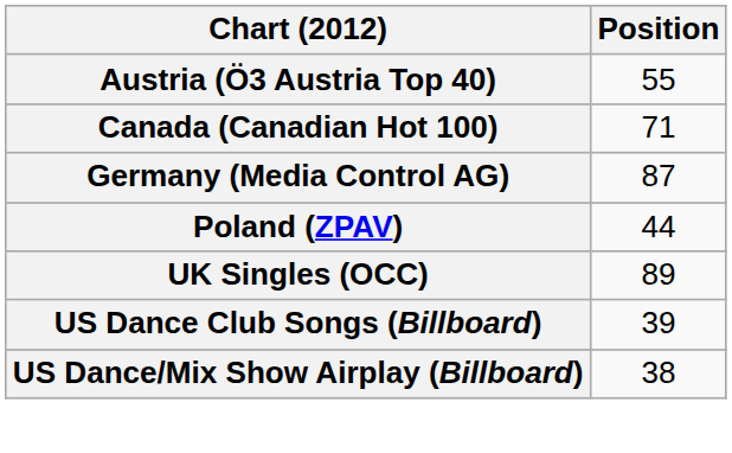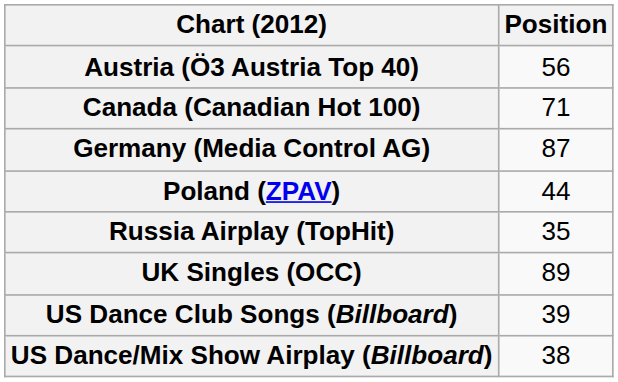Austria (Ö3 Austria Top 40) | Position: 55 -> 56
+ row: Russia Airplay (TopHit) | 35
